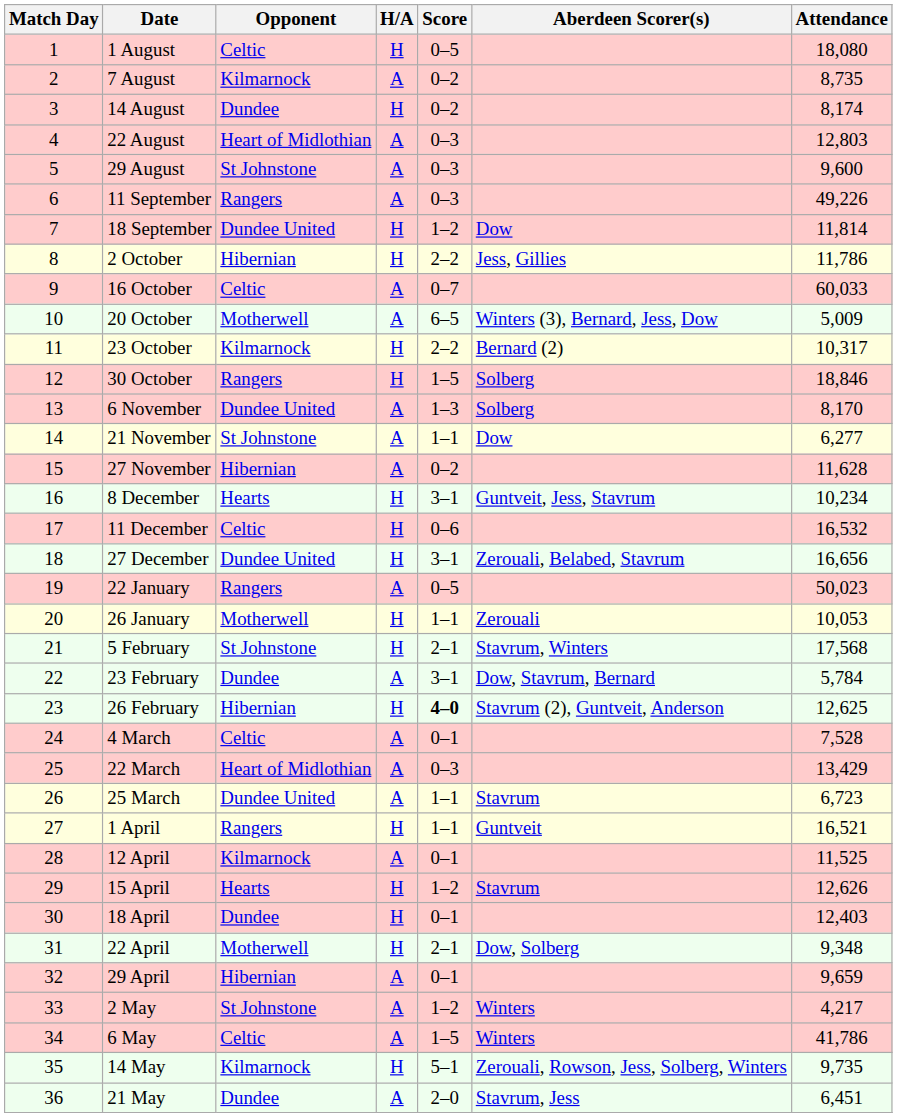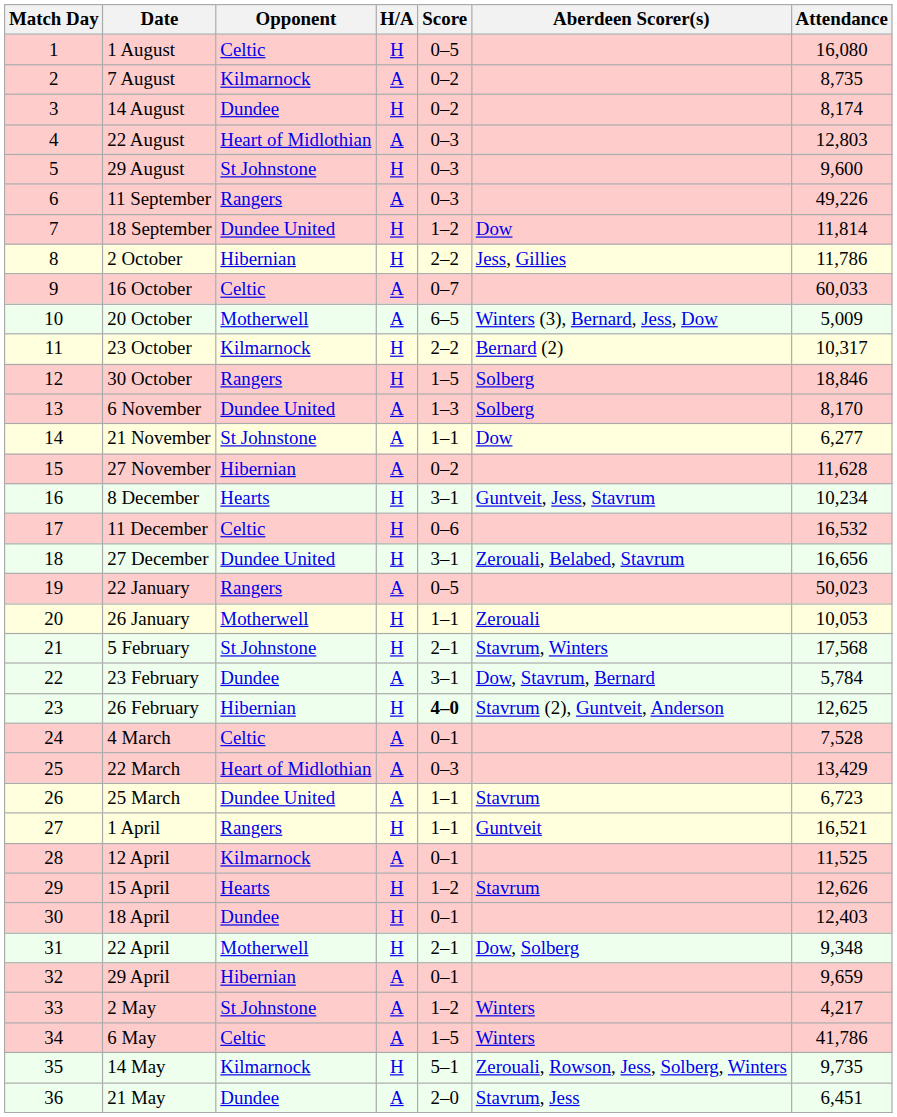1 August | Attendance: 18,080 -> 16,080
29 August | H/A: A -> H
